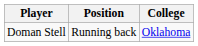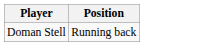- column: College | Oklahoma
